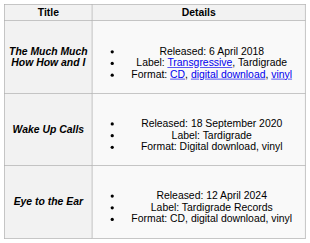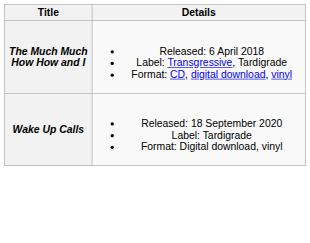- row: Eye to the Ear | Released: 12 April 2024 Label: Tardigrade Records Format: CD, digital download, vinyl
